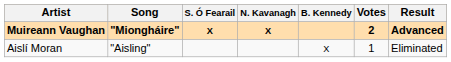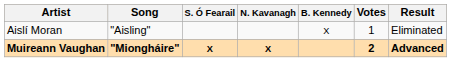rows swapped: Aislí Moran <-> Muireann Vaughan
